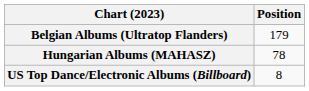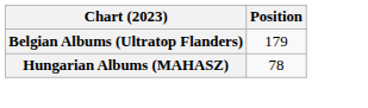- row: US Top Dance/Electronic Albums (Billboard) | 8
